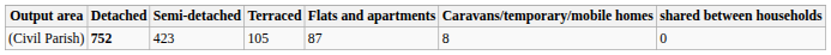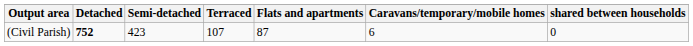(Civil Parish) | Terraced: 105 -> 107
(Civil Parish) | Caravans/temporary/mobile homes: 8 -> 6
